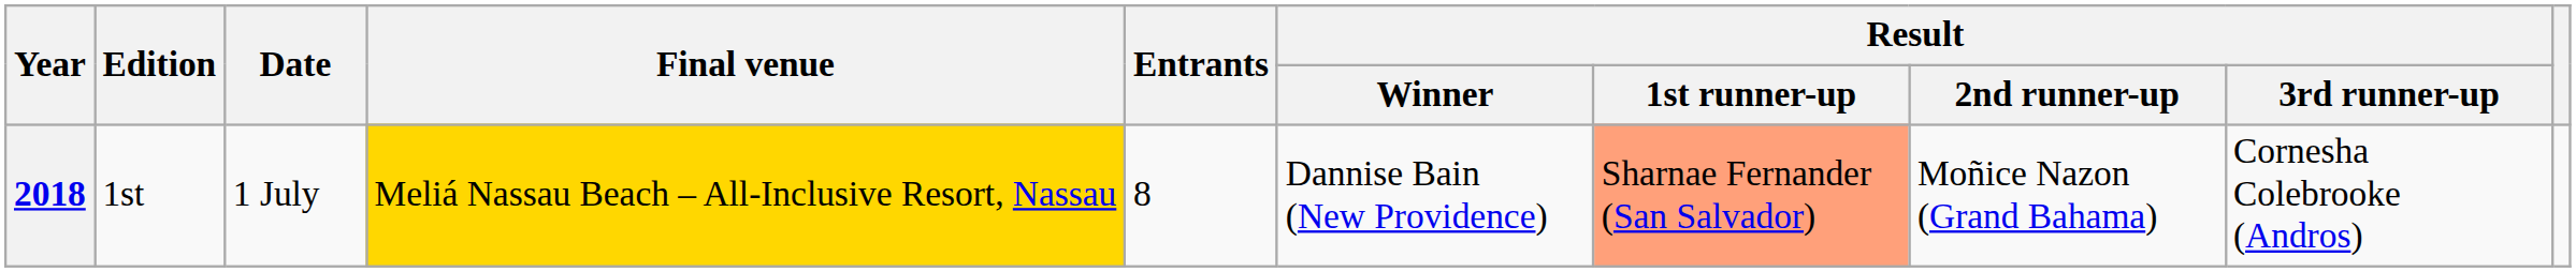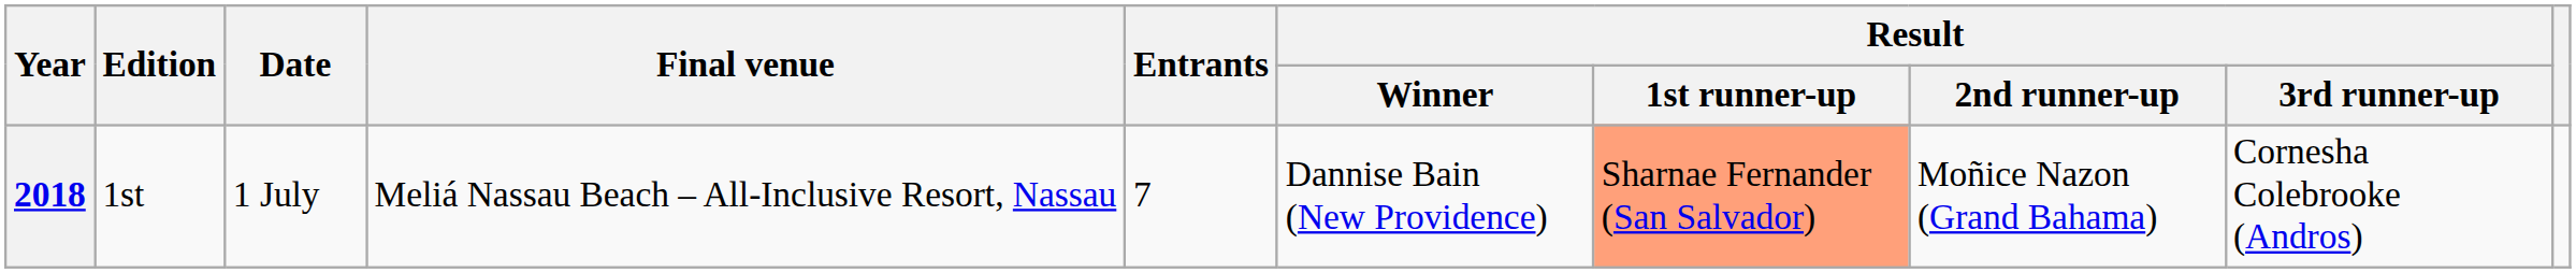2018 | Final venue: gold background -> no background
2018 | Entrants: 8 -> 7
